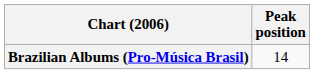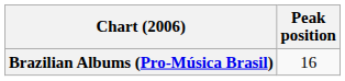Brazilian Albums (Pro-Música Brasil) | Peak position: 14 -> 16
